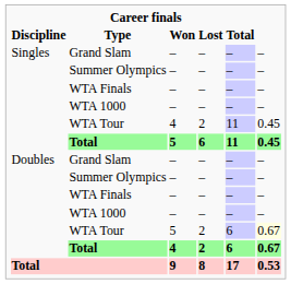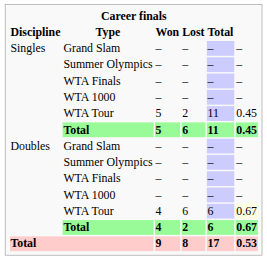Singles / WTA Tour | Won: 4 -> 5
Doubles / WTA Tour | Won: 5 -> 4
Doubles / WTA Tour | Lost: 2 -> 6
